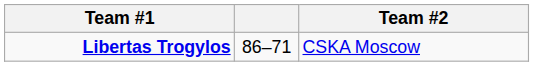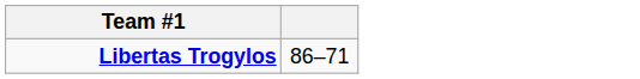- column: Team #2 | CSKA Moscow
